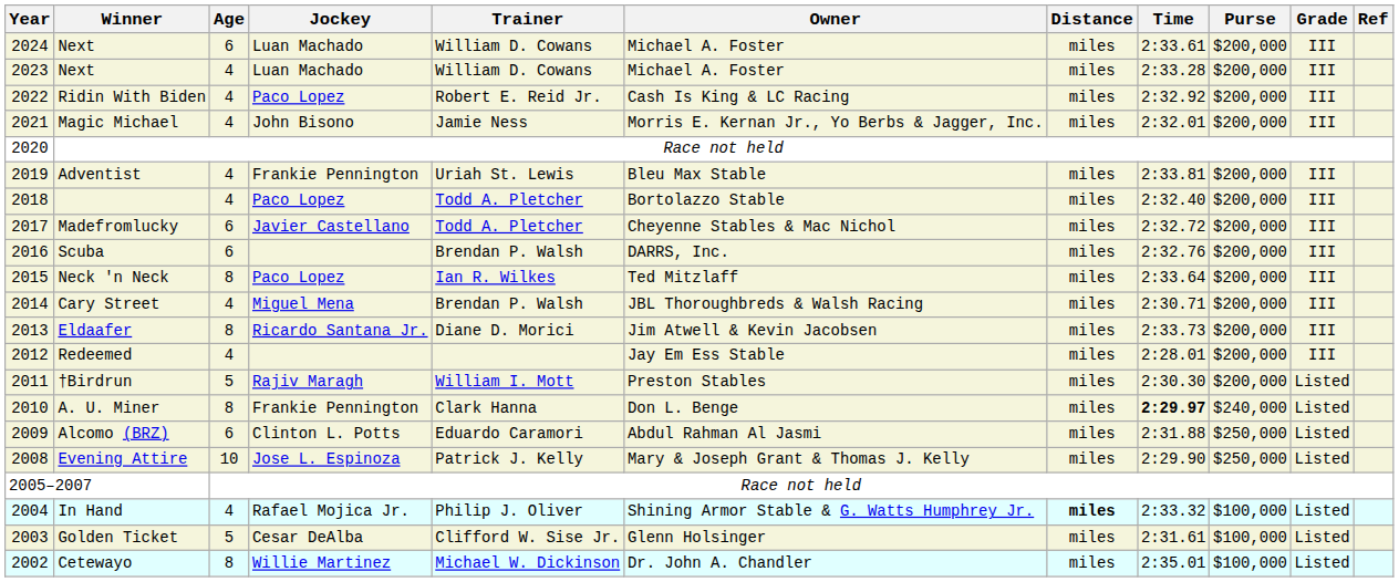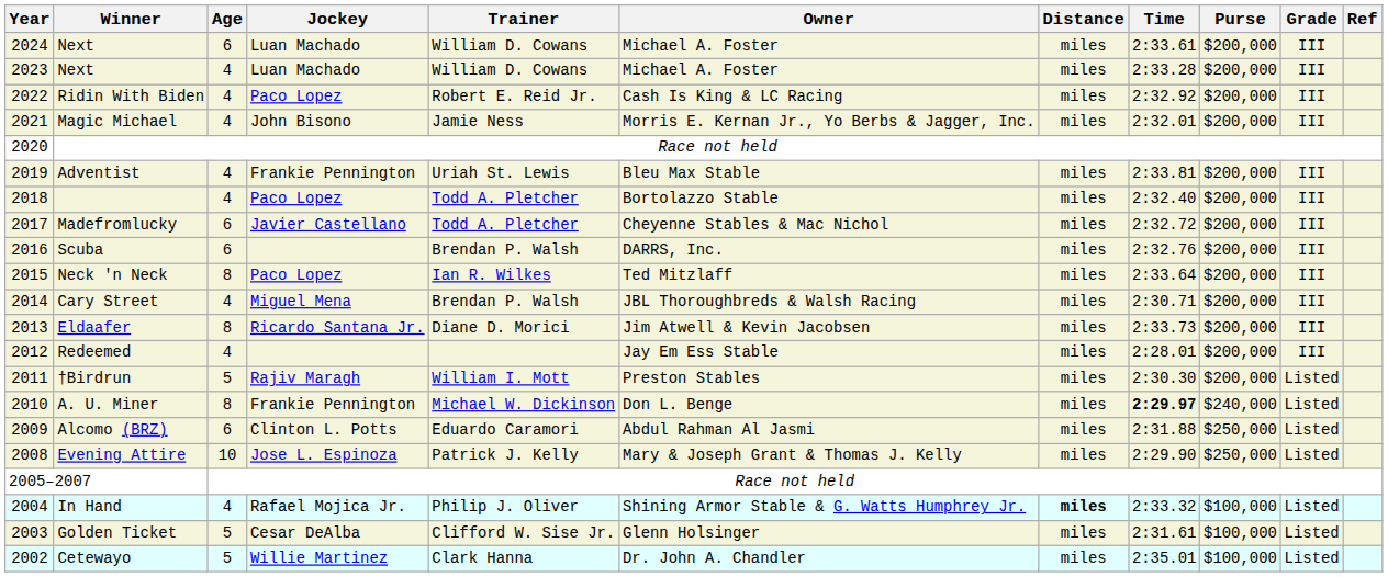A. U. Miner | Trainer: Clark Hanna -> Michael W. Dickinson
Cetewayo | Age: 8 -> 5
Cetewayo | Trainer: Michael W. Dickinson -> Clark Hanna
